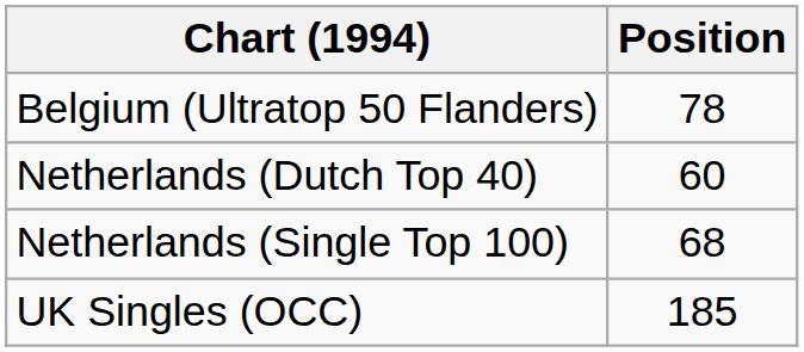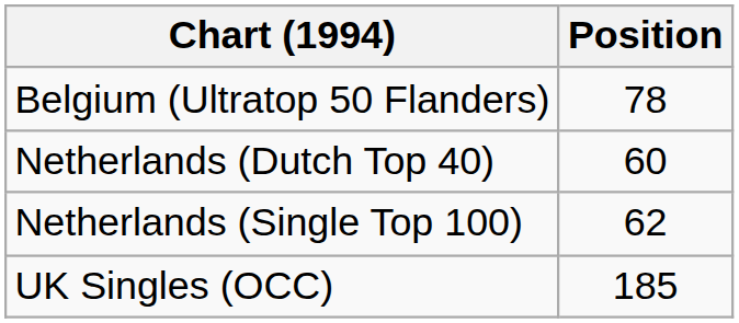Netherlands (Single Top 100) | Position: 68 -> 62
